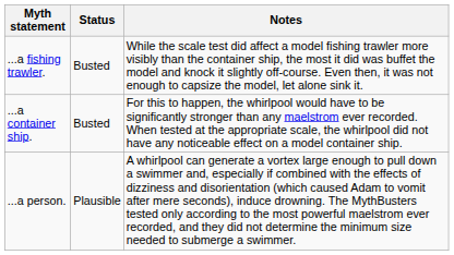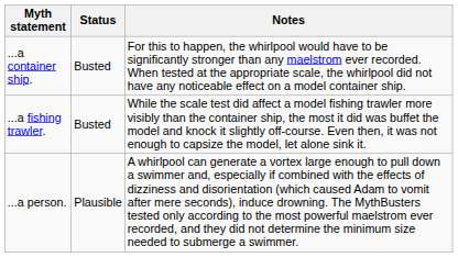rows swapped: ...a container ship. <-> ...a fishing trawler.
